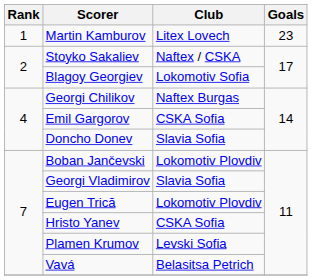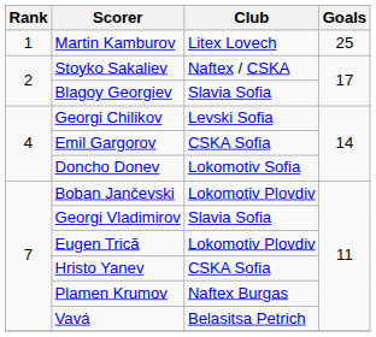Martin Kamburov | Goals: 23 -> 25
Blagoy Georgiev | Club: Lokomotiv Sofia -> Slavia Sofia
Georgi Chilikov | Club: Naftex Burgas -> Levski Sofia
Doncho Donev | Club: Slavia Sofia -> Lokomotiv Sofia
Plamen Krumov | Club: Levski Sofia -> Naftex Burgas
